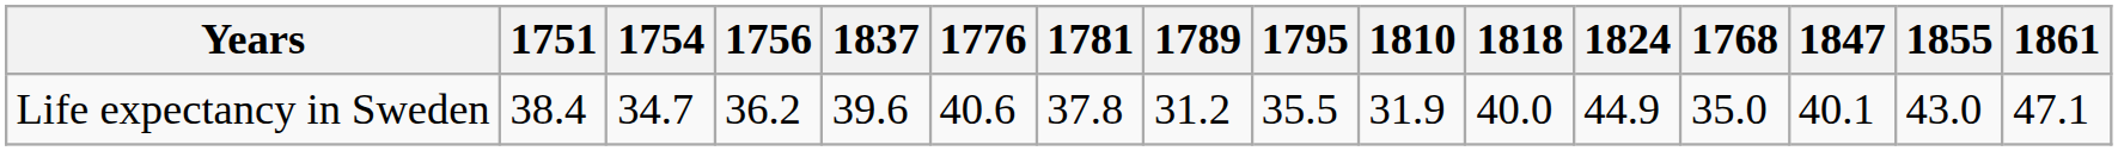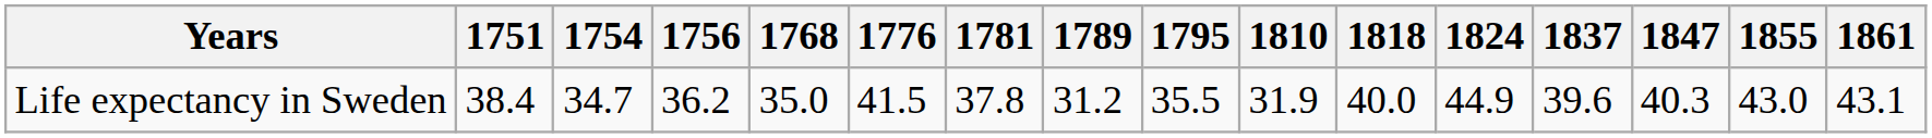columns swapped: 1768 <-> 1837
Life expectancy in Sweden | 1776: 40.6 -> 41.5
Life expectancy in Sweden | 1847: 40.1 -> 40.3
Life expectancy in Sweden | 1861: 47.1 -> 43.1
